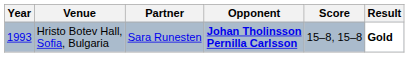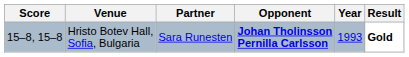columns swapped: Year <-> Score
